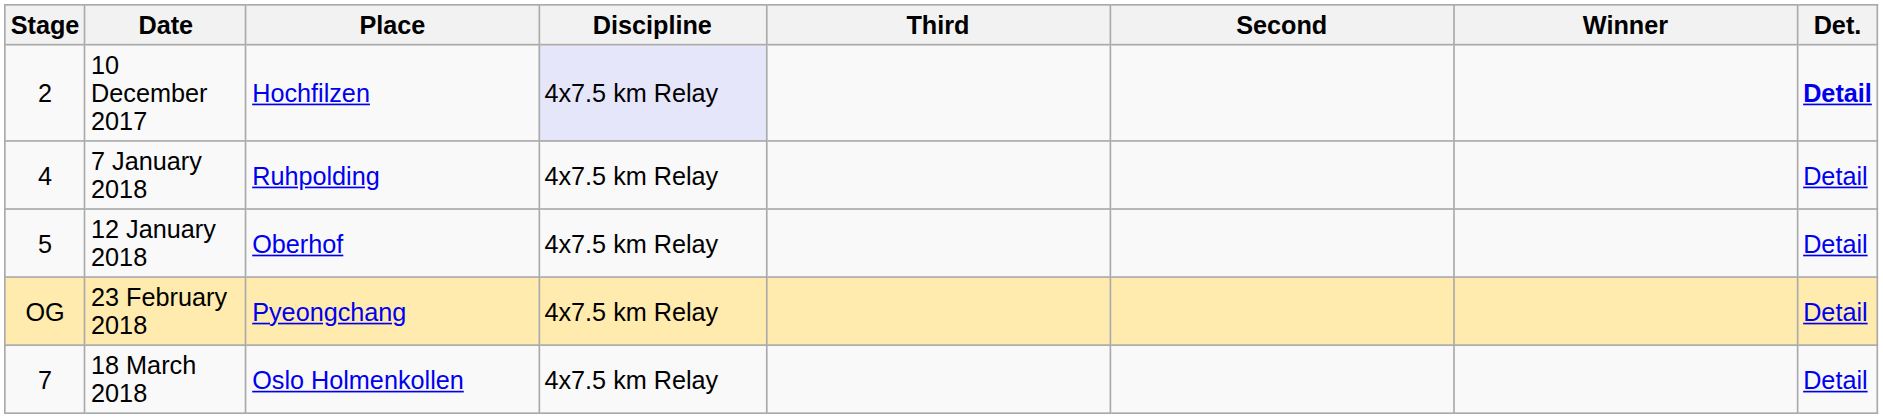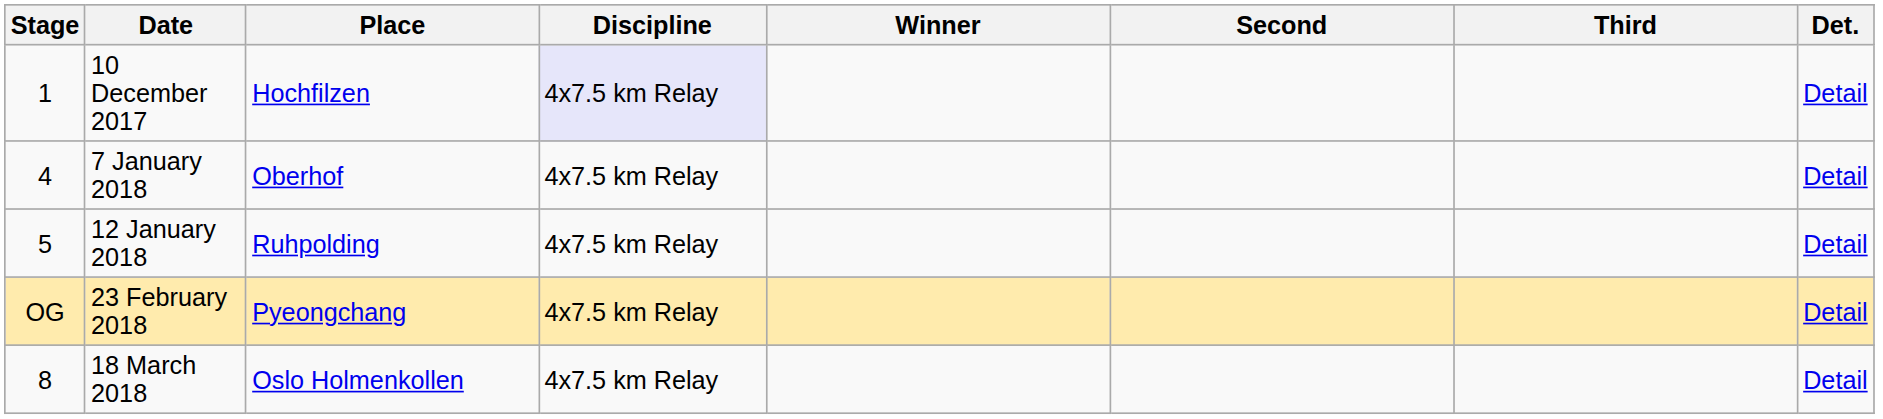columns swapped: Winner <-> Third
10 December 2017 | Stage: 2 -> 1
10 December 2017 | Det.: bold -> normal
7 January 2018 | Place: Ruhpolding -> Oberhof
12 January 2018 | Place: Oberhof -> Ruhpolding
18 March 2018 | Stage: 7 -> 8
